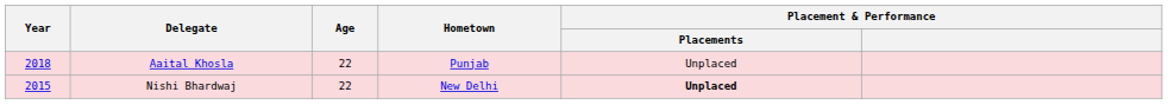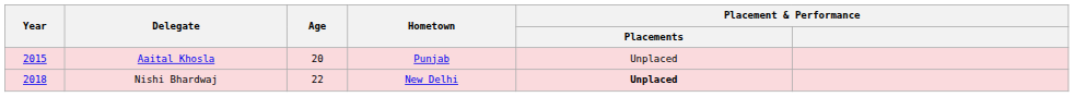Aaital Khosla | Year: 2018 -> 2015
Aaital Khosla | Age: 22 -> 20
Nishi Bhardwaj | Year: 2015 -> 2018
